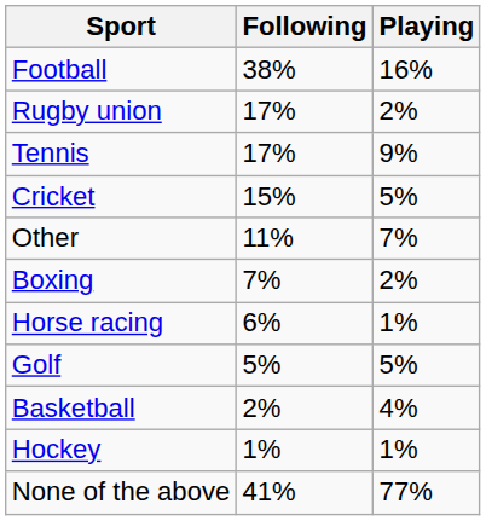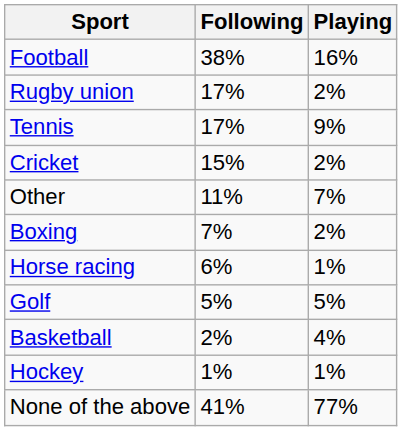Cricket | Playing: 5% -> 2%
